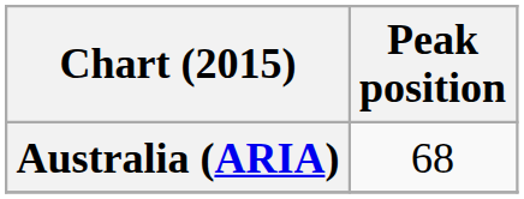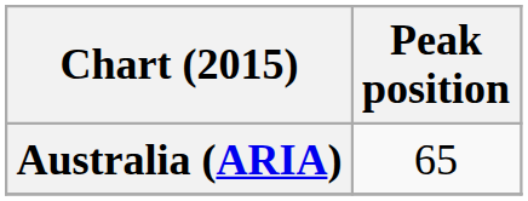Australia (ARIA) | Peak position: 68 -> 65
